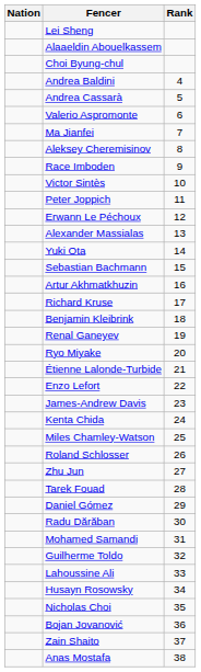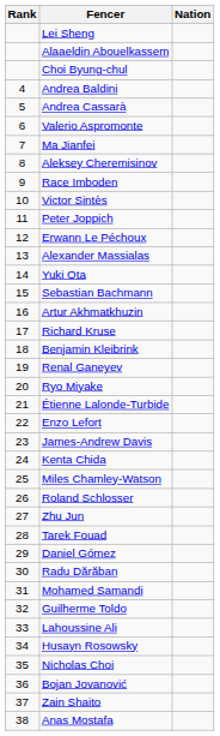columns swapped: Rank <-> Nation
